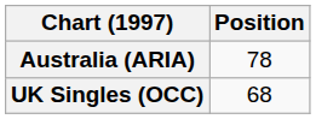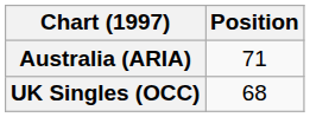Australia (ARIA) | Position: 78 -> 71
